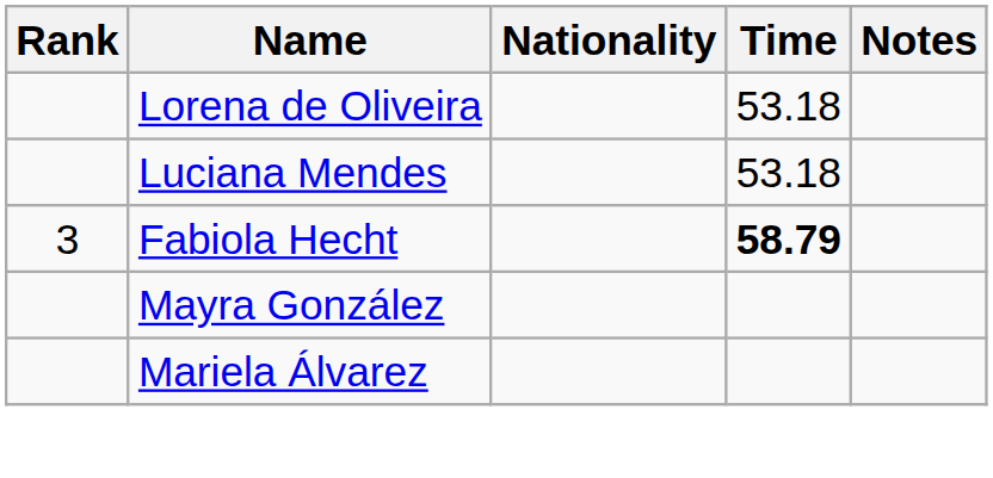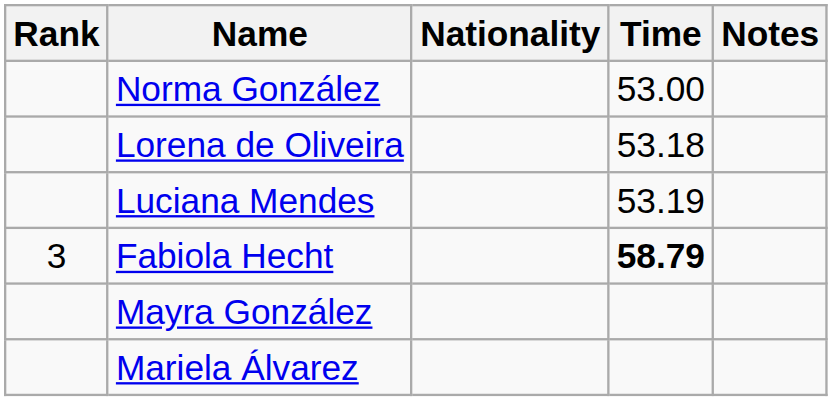+ row: Norma González | 53.00
Luciana Mendes | Time: 53.18 -> 53.19
